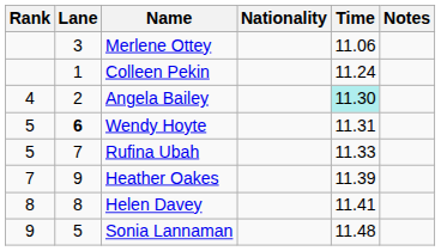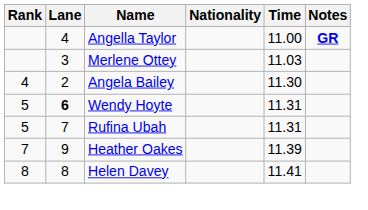+ row: 4 | Angella Taylor | 11.00 | GR
Merlene Ottey | Time: 11.06 -> 11.03
- row: 1 | Colleen Pekin | 11.24
Angela Bailey | Time: paleturquoise background -> no background
Rufina Ubah | Time: 11.33 -> 11.31
- row: 9 | 5 | Sonia Lannaman | 11.48
